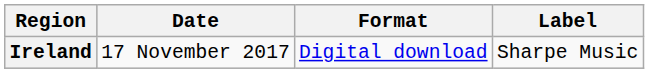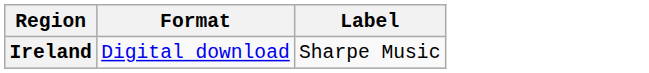- column: Date | 17 November 2017
